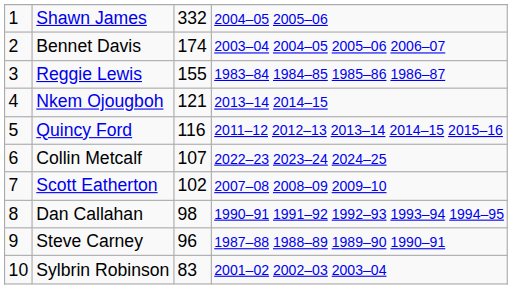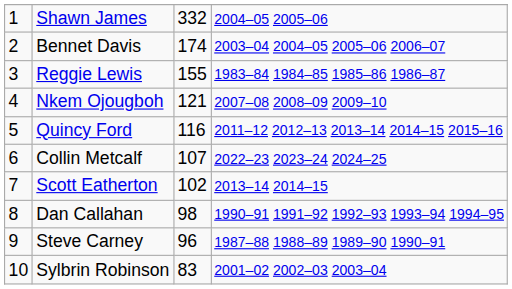Nkem Ojougboh | column 4: 2013–14 2014–15 -> 2007–08 2008–09 2009–10
Scott Eatherton | column 4: 2007–08 2008–09 2009–10 -> 2013–14 2014–15
